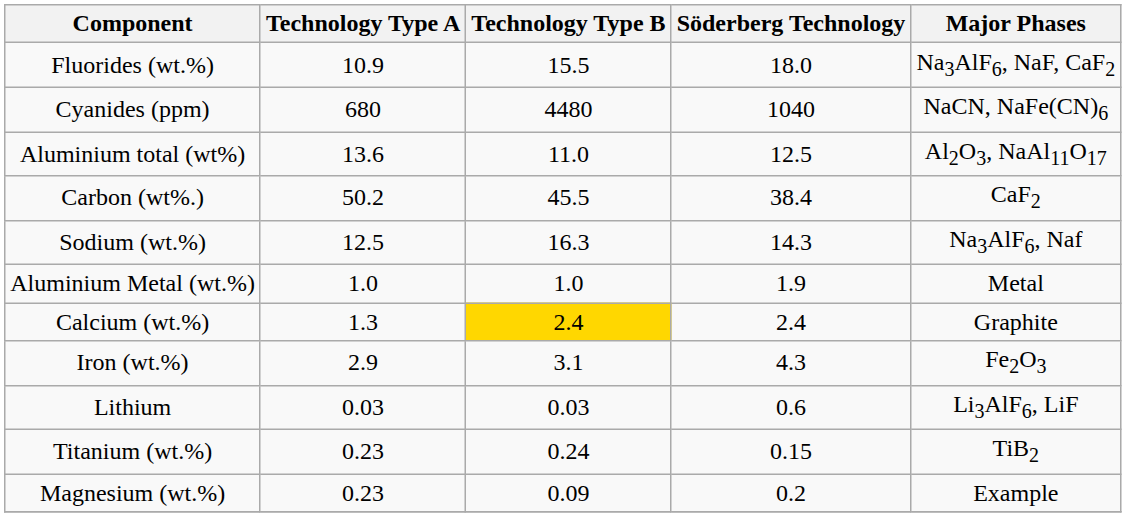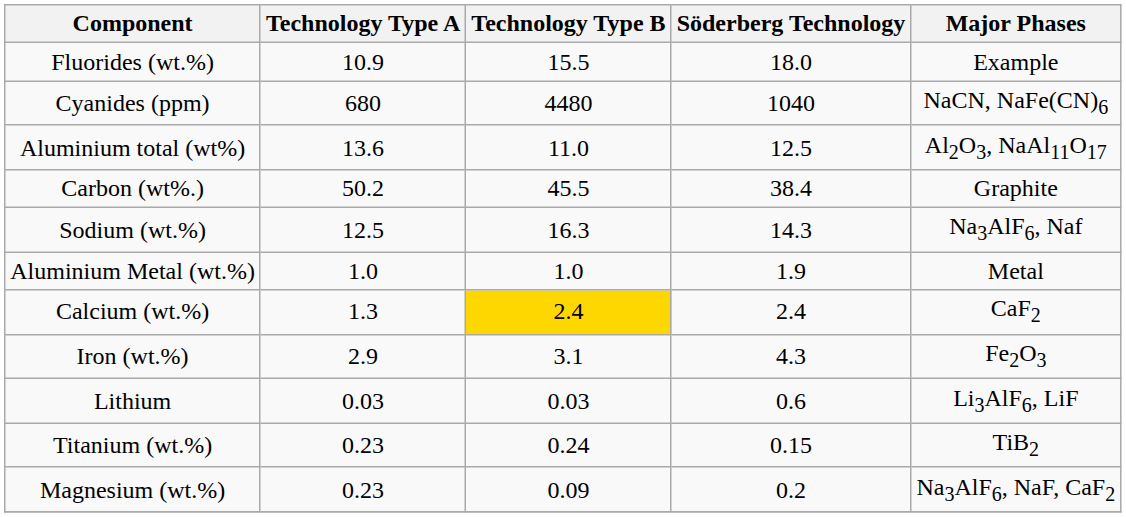Fluorides (wt.%) | Major Phases: Na3AlF6, NaF, CaF2 -> Example
Carbon (wt%.) | Major Phases: CaF2 -> Graphite
Calcium (wt.%) | Major Phases: Graphite -> CaF2
Magnesium (wt.%) | Major Phases: Example -> Na3AlF6, NaF, CaF2
